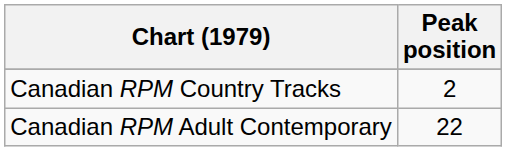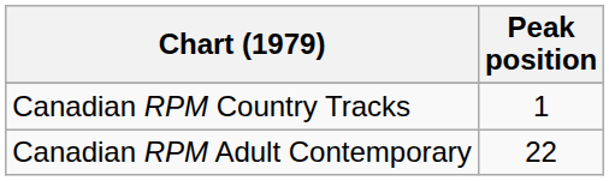Canadian RPM Country Tracks | Peak position: 2 -> 1
